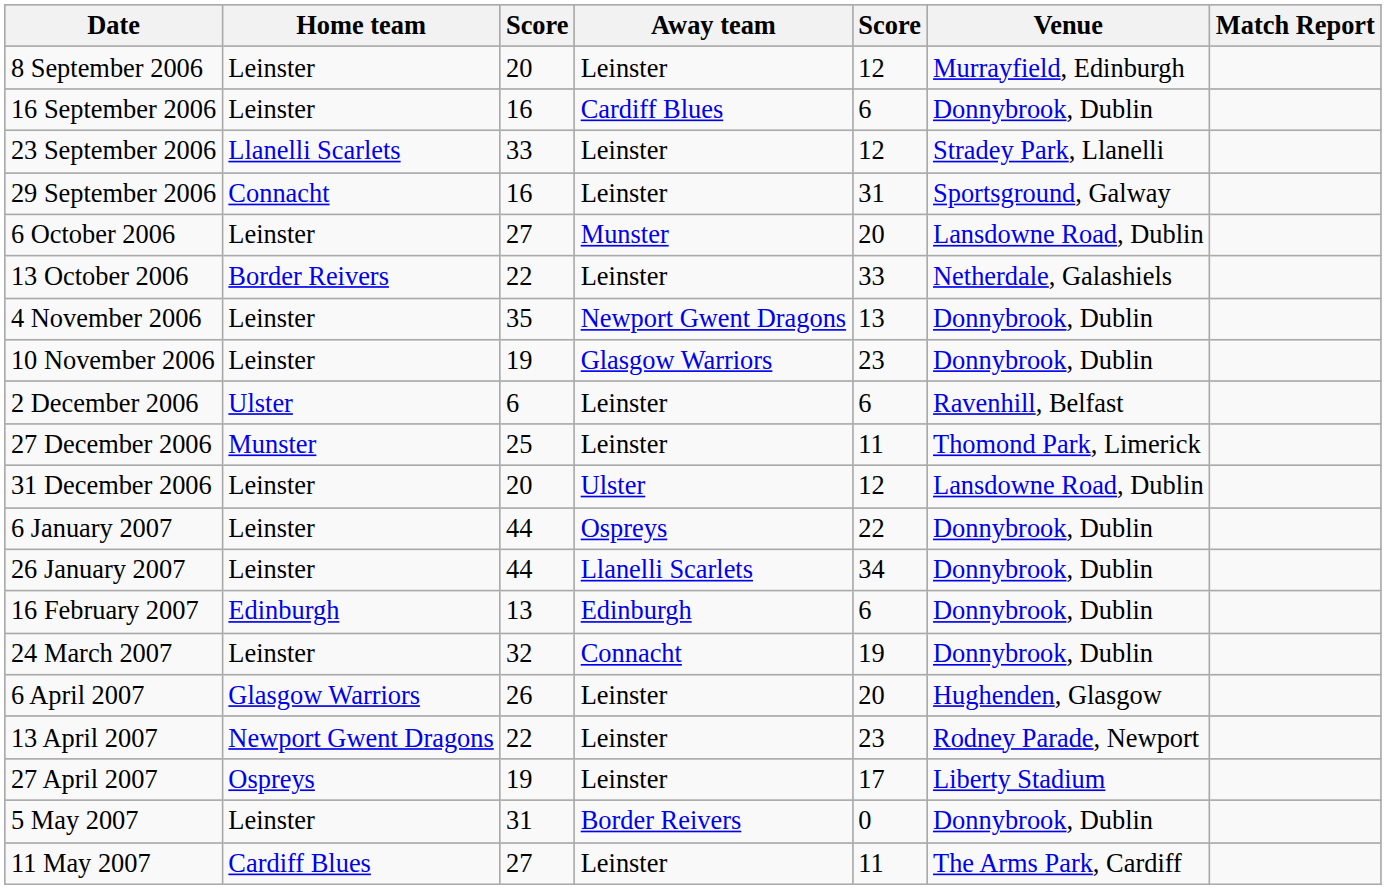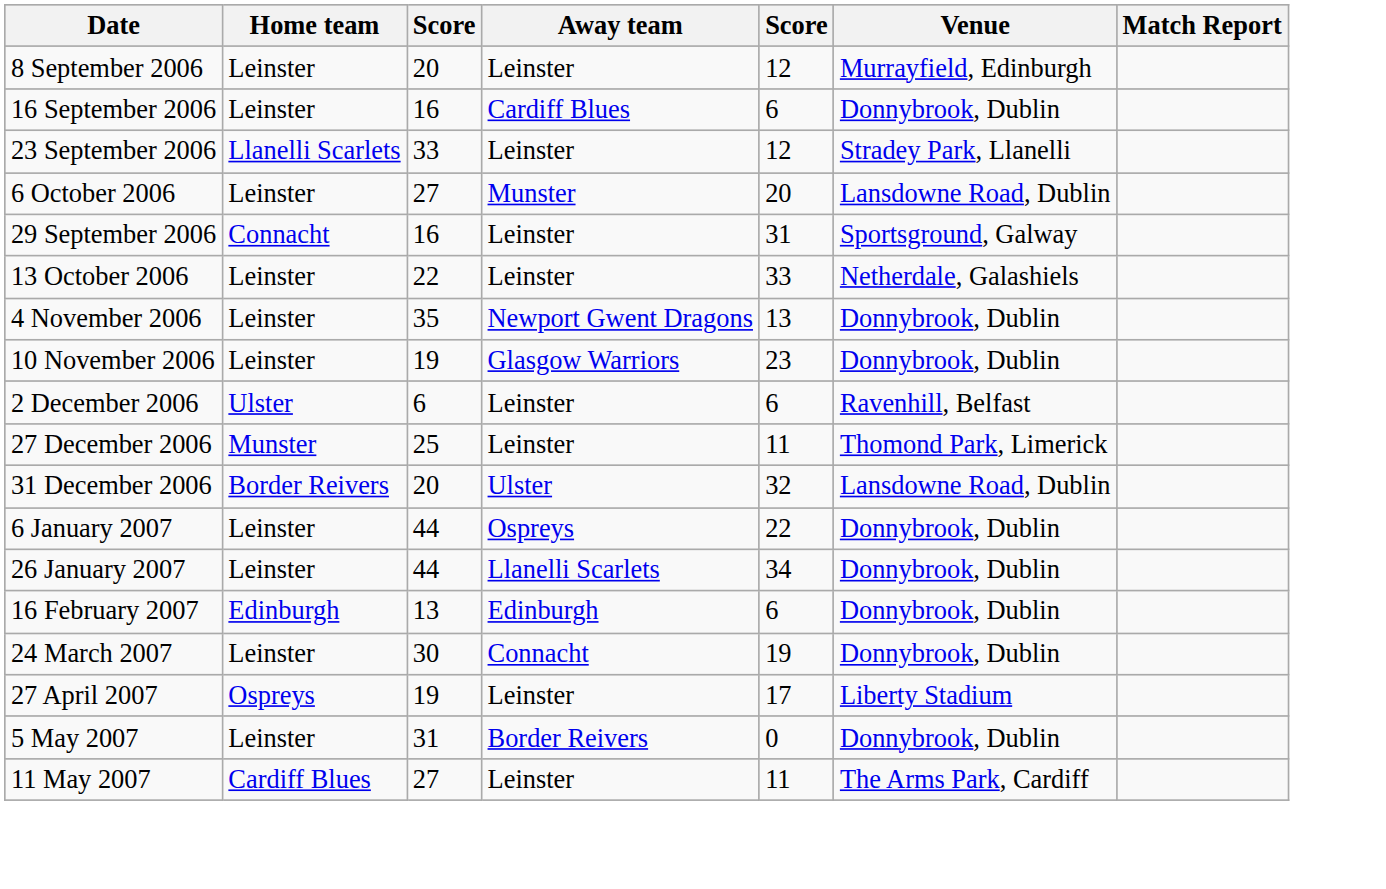rows swapped: 29 September 2006 <-> 6 October 2006
13 October 2006 | Home team: Border Reivers -> Leinster
31 December 2006 | Home team: Leinster -> Border Reivers
31 December 2006 | column 5: 12 -> 32
24 March 2007 | column 3: 32 -> 30
- row: 6 April 2007 | Glasgow Warriors | 26 | Leinster | 20 | Hughenden, Glasgow
- row: 13 April 2007 | Newport Gwent Dragons | 22 | Leinster | 23 | Rodney Parade, Newport
